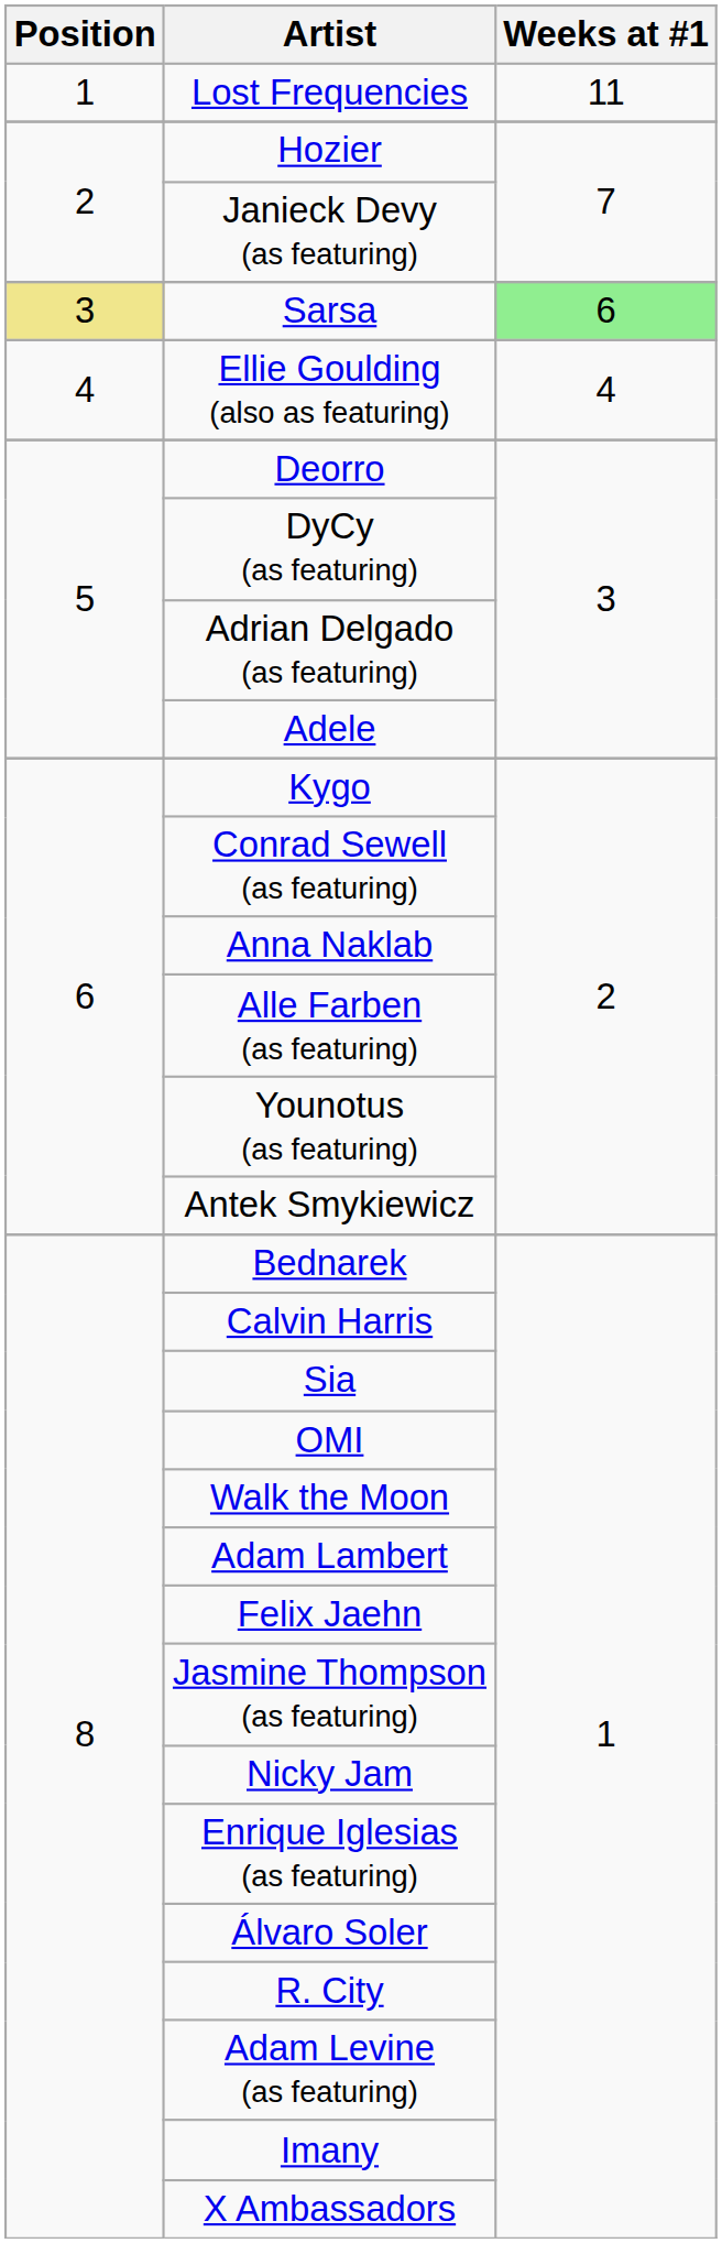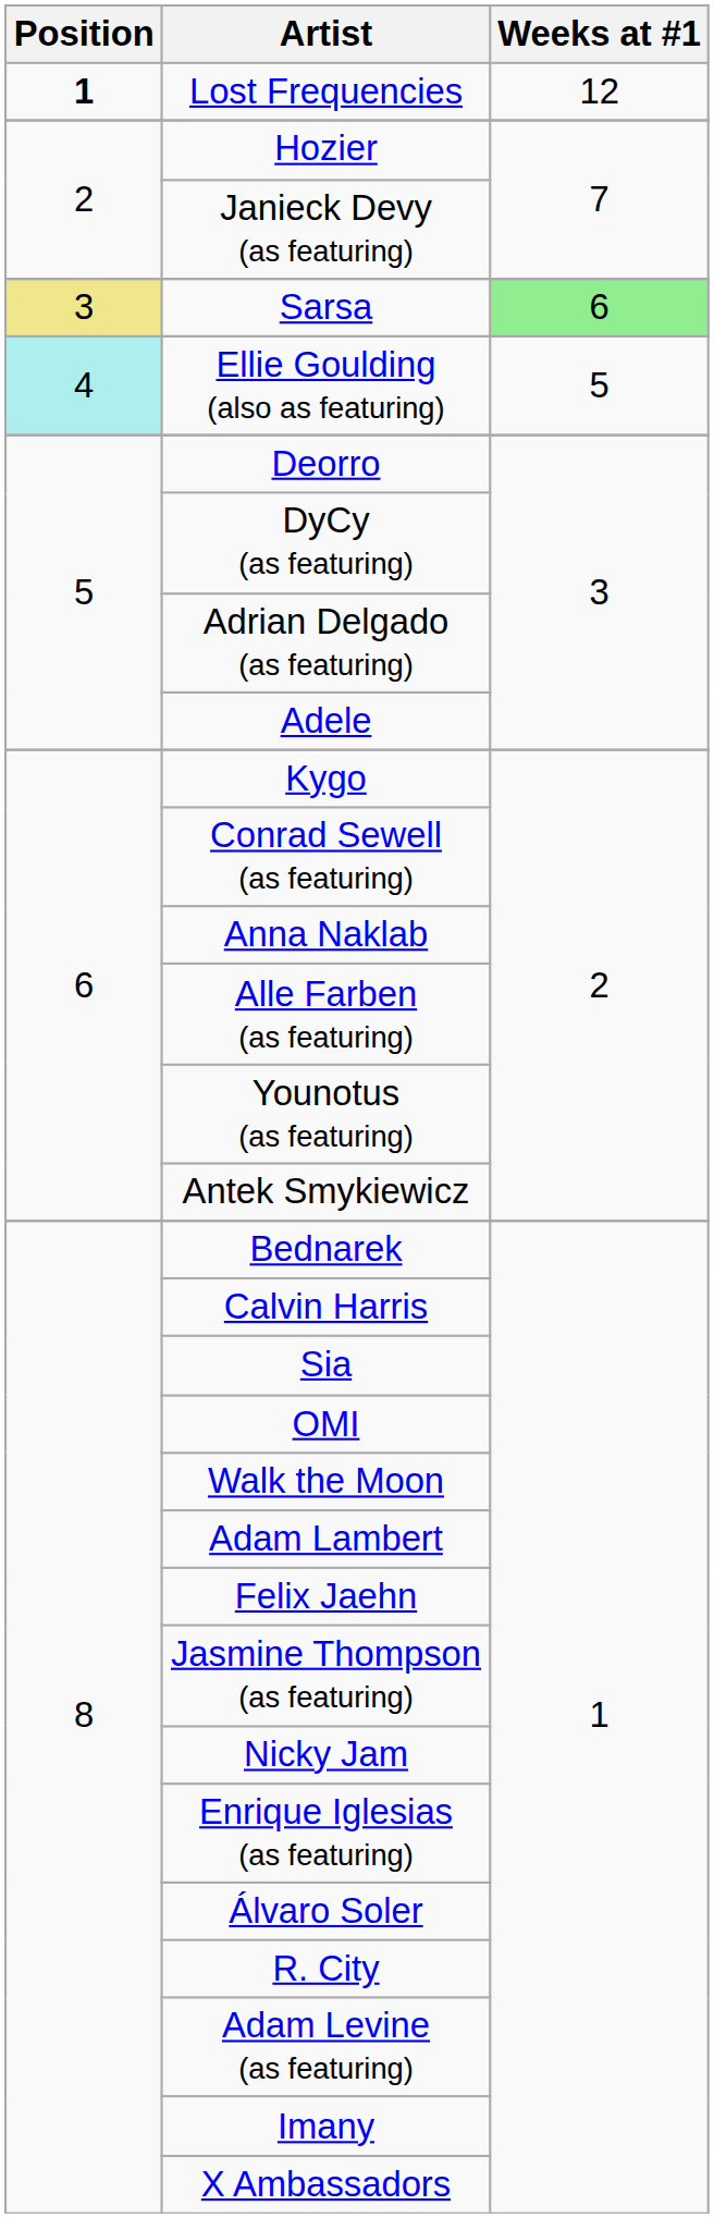Lost Frequencies | Position: normal -> bold
Lost Frequencies | Weeks at #1: 11 -> 12
Ellie Goulding (also as featuring) | Position: no background -> paleturquoise background
Ellie Goulding (also as featuring) | Weeks at #1: 4 -> 5
